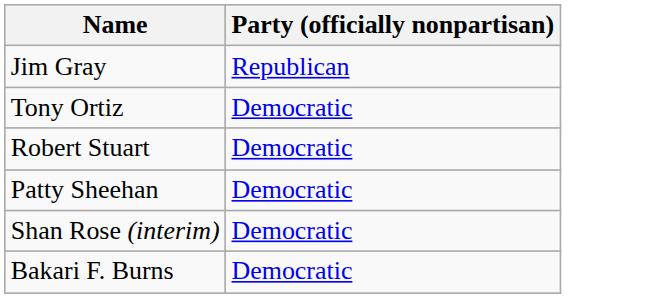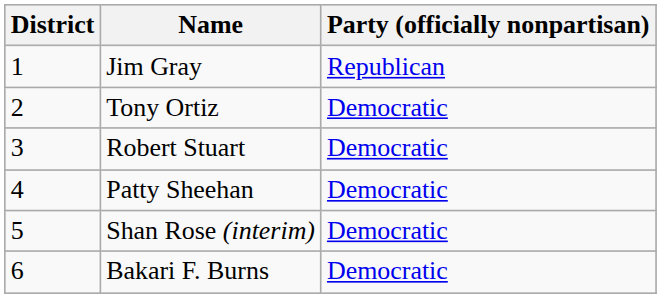+ column: District | 1 | 2 | 3 | 4 | 5 | 6
